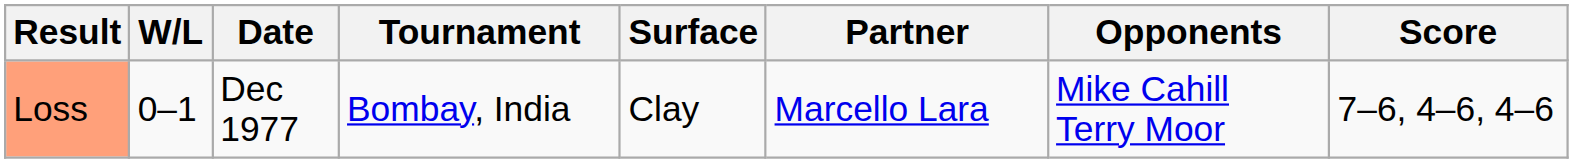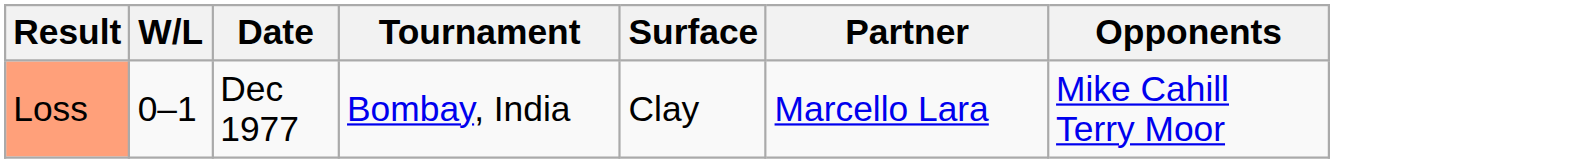- column: Score | 7–6, 4–6, 4–6
